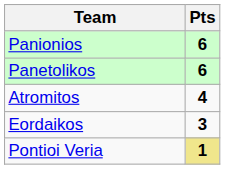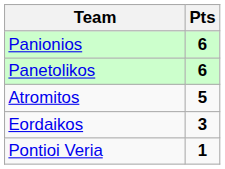Atromitos | Pts: 4 -> 5
Pontioi Veria | Pts: khaki background -> no background
